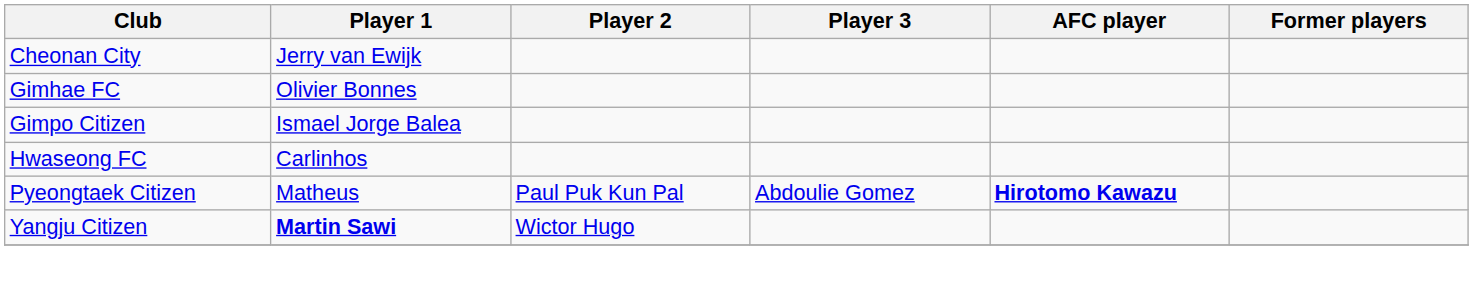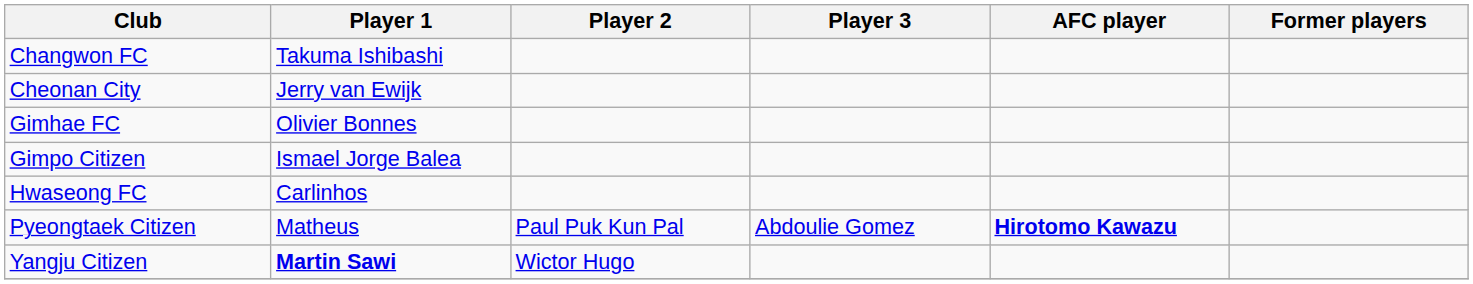+ row: Changwon FC | Takuma Ishibashi
